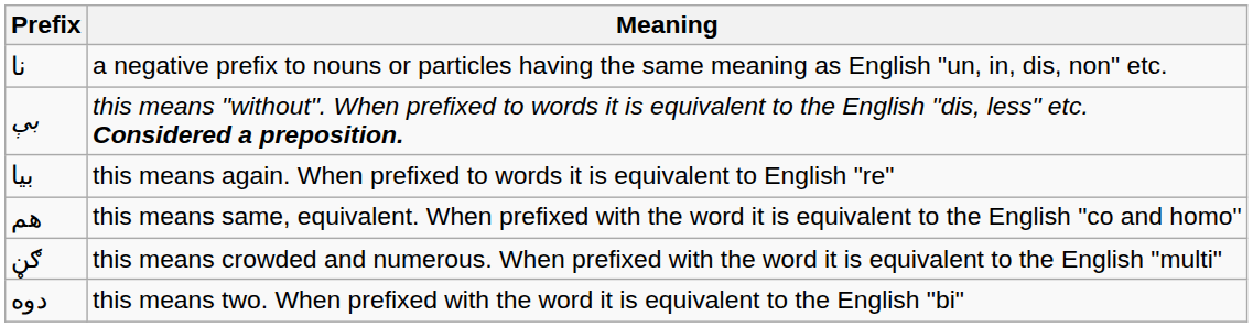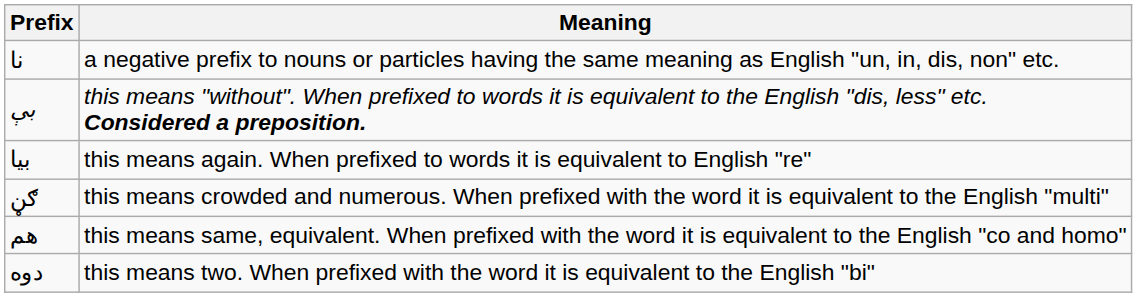rows swapped: هم <-> ګڼ
